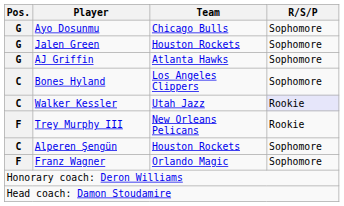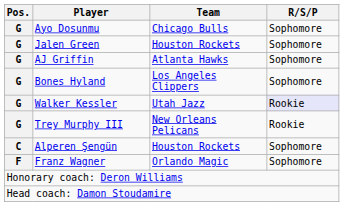Bones Hyland | Pos.: C -> G
Walker Kessler | Pos.: C -> G
Trey Murphy III | Pos.: F -> G
